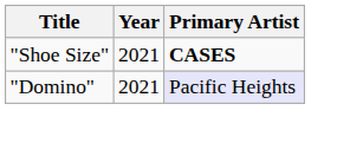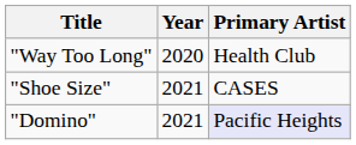+ row: "Way Too Long" | 2020 | Health Club
"Shoe Size" | Primary Artist: bold -> normal
